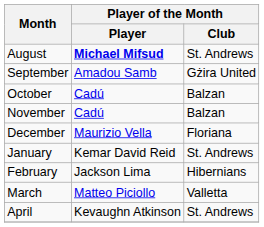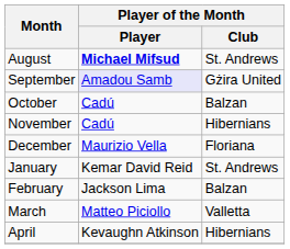September | Player of the Month / Player: no background -> lavender background
November | Player of the Month / Club: Balzan -> Hibernians
February | Player of the Month / Club: Hibernians -> Balzan
April | Player of the Month / Club: St. Andrews -> Hibernians
